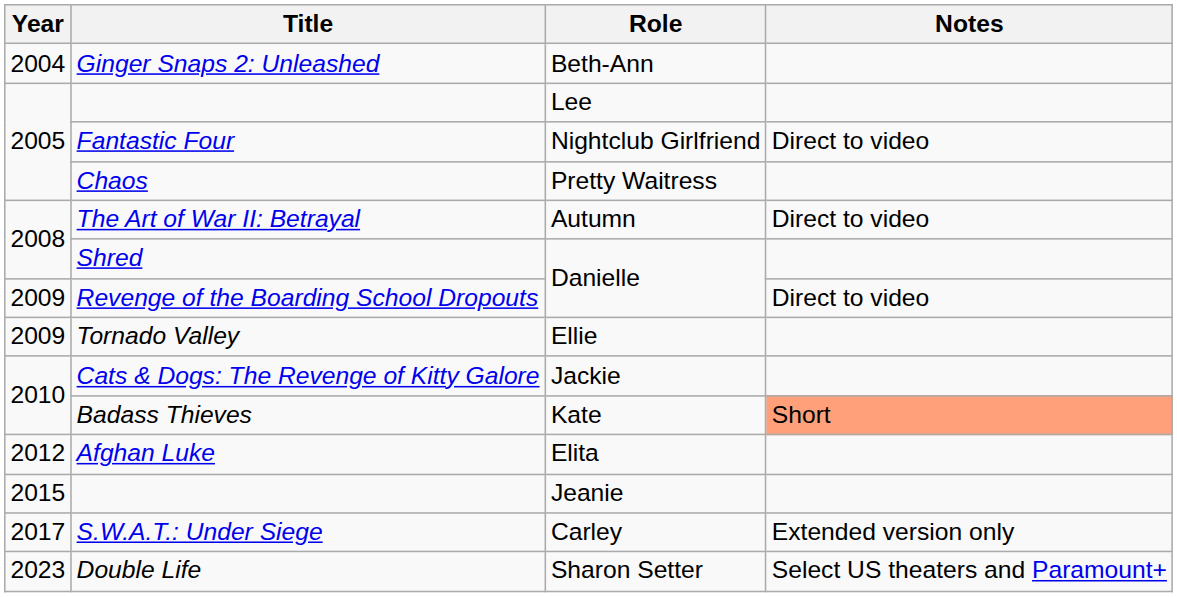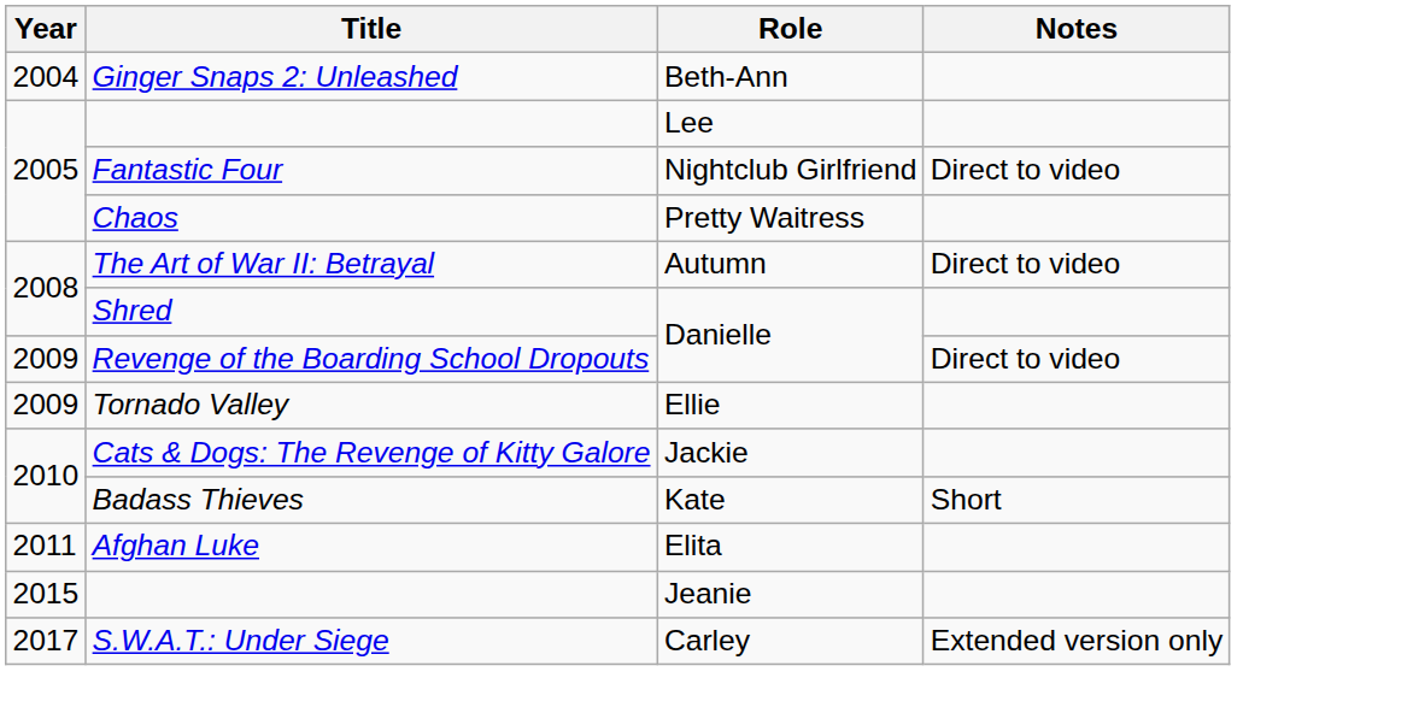Badass Thieves | Notes: lightsalmon background -> no background
Afghan Luke | Year: 2012 -> 2011
- row: 2023 | Double Life | Sharon Setter | Select US theaters and Paramount+
